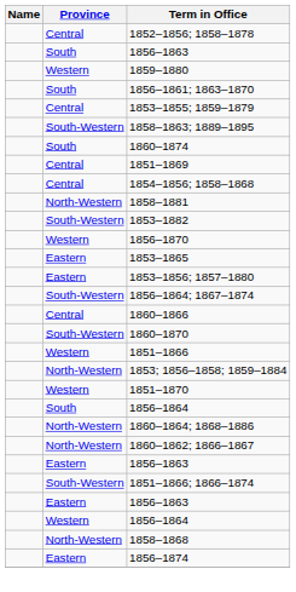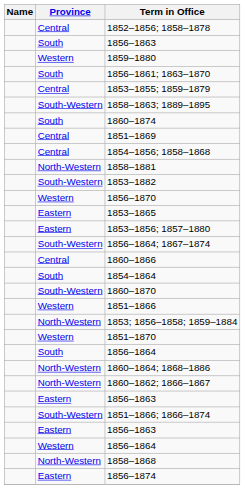+ row: South | 1854–1864
